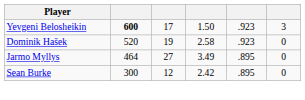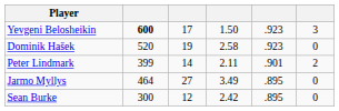+ row: Peter Lindmark | 399 | 14 | 2.11 | .901 | 2
